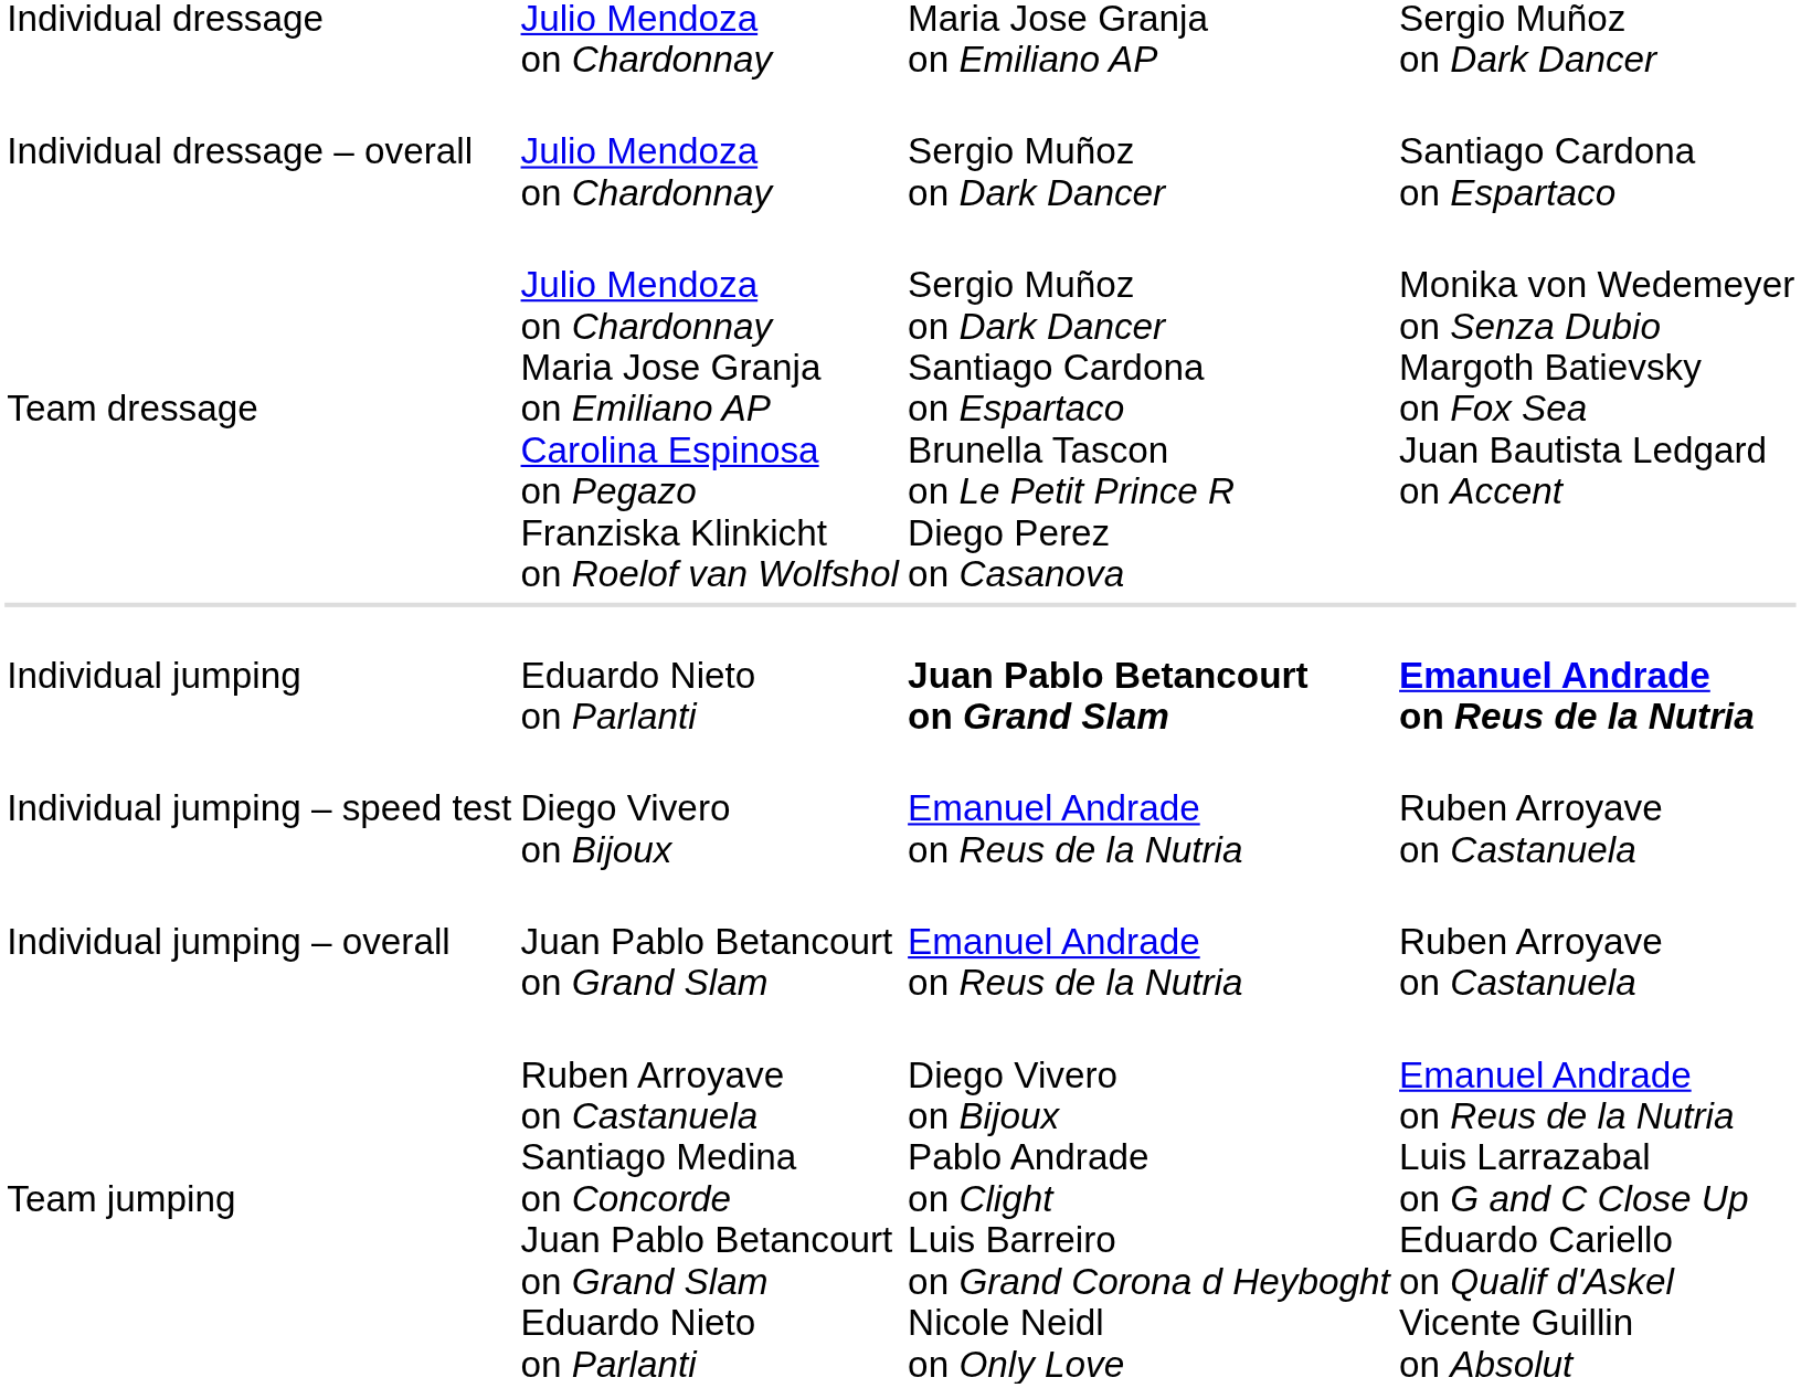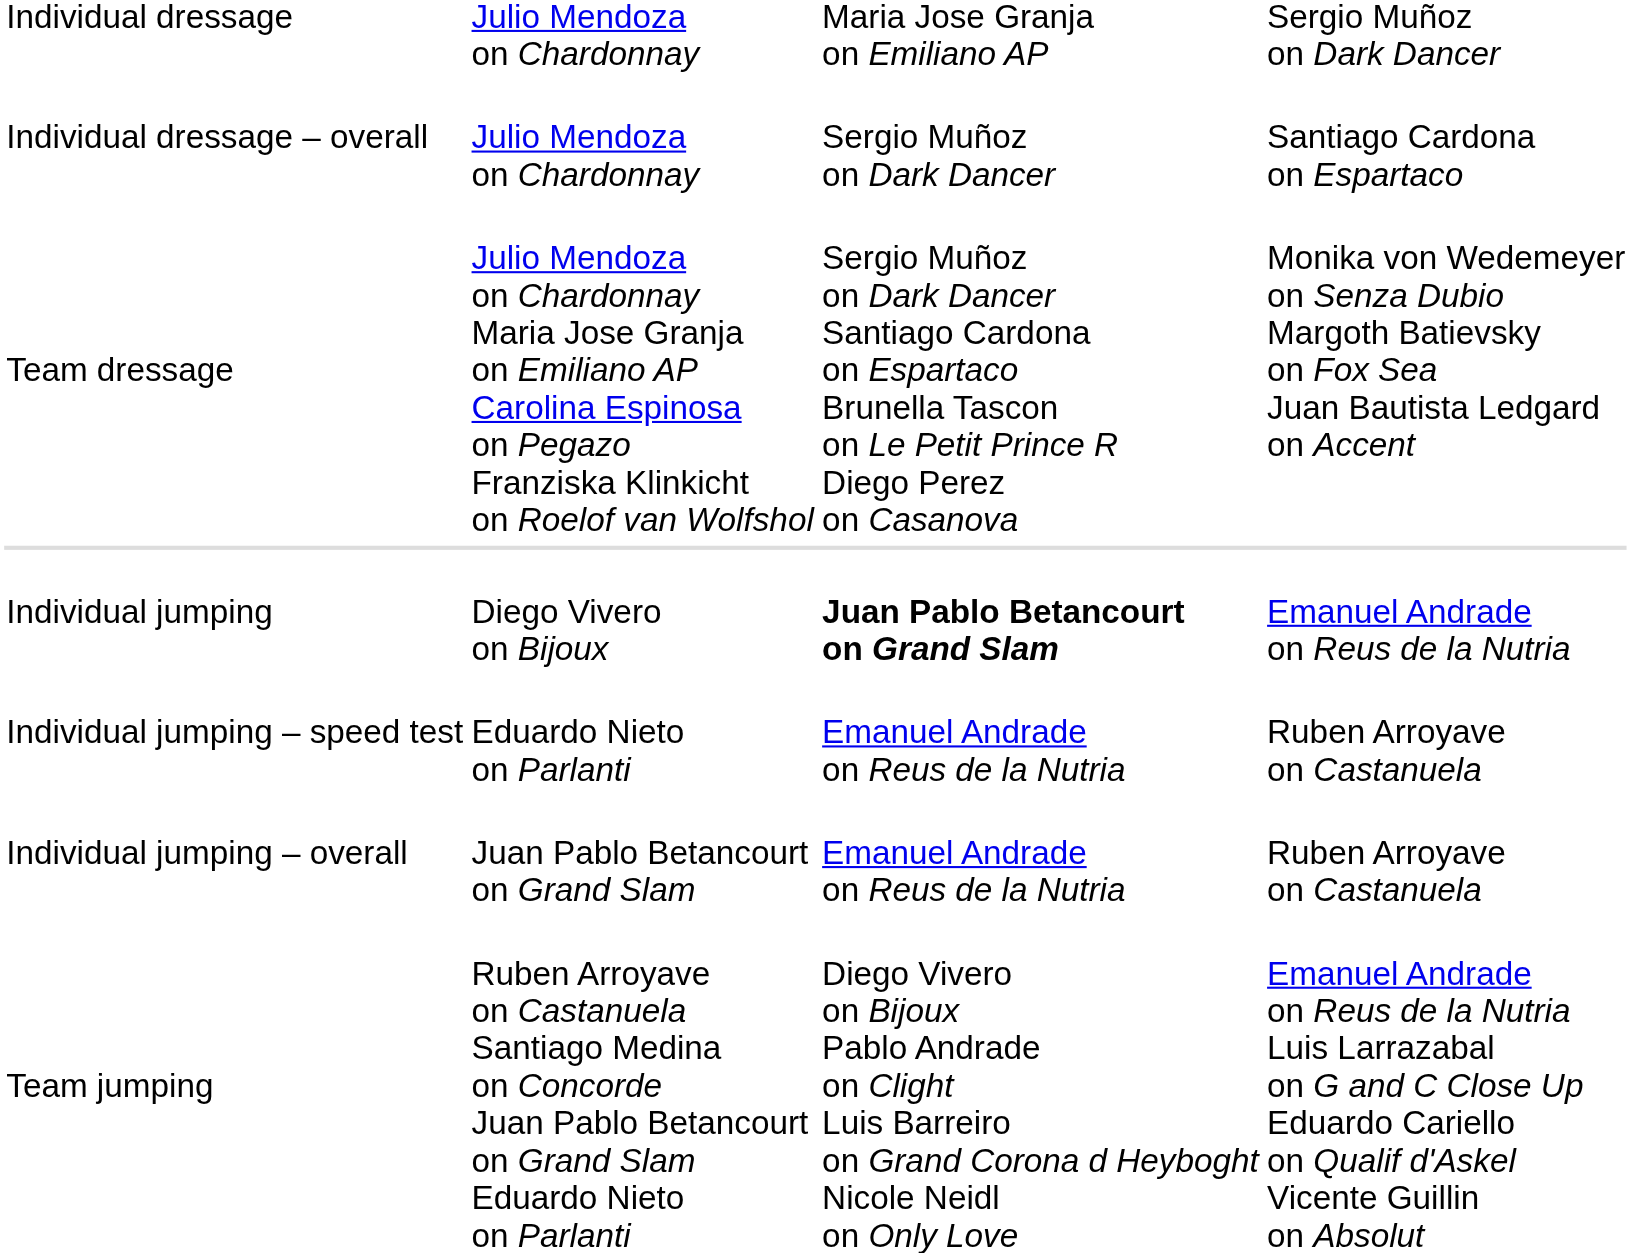Individual jumping | column 2: Eduardo Nieto on Parlanti -> Diego Vivero on Bijoux
Individual jumping | column 4: bold -> normal
Individual jumping – speed test | column 2: Diego Vivero on Bijoux -> Eduardo Nieto on Parlanti
